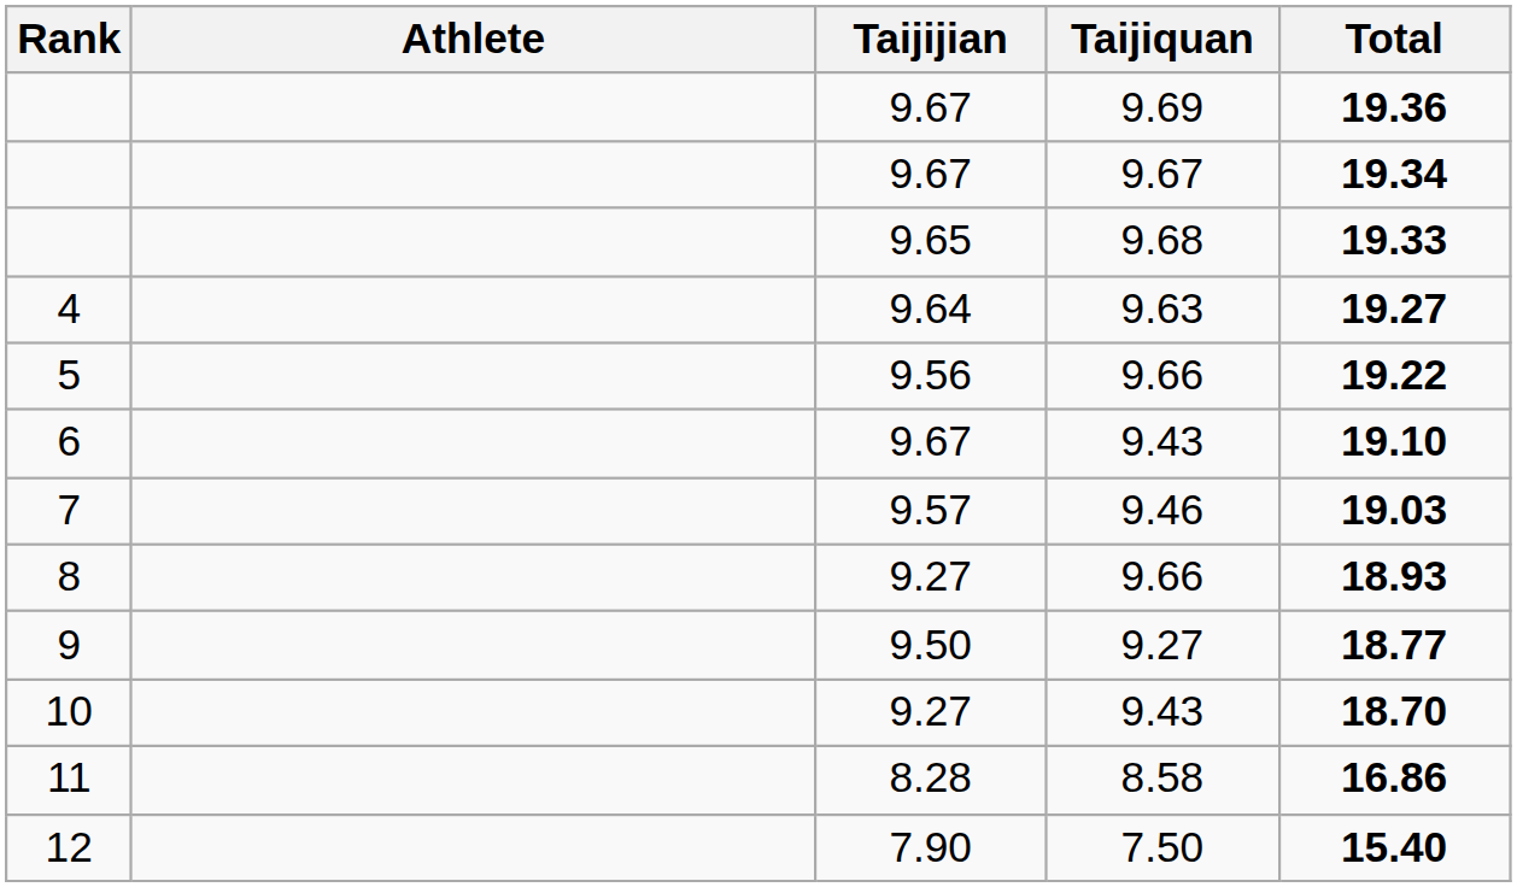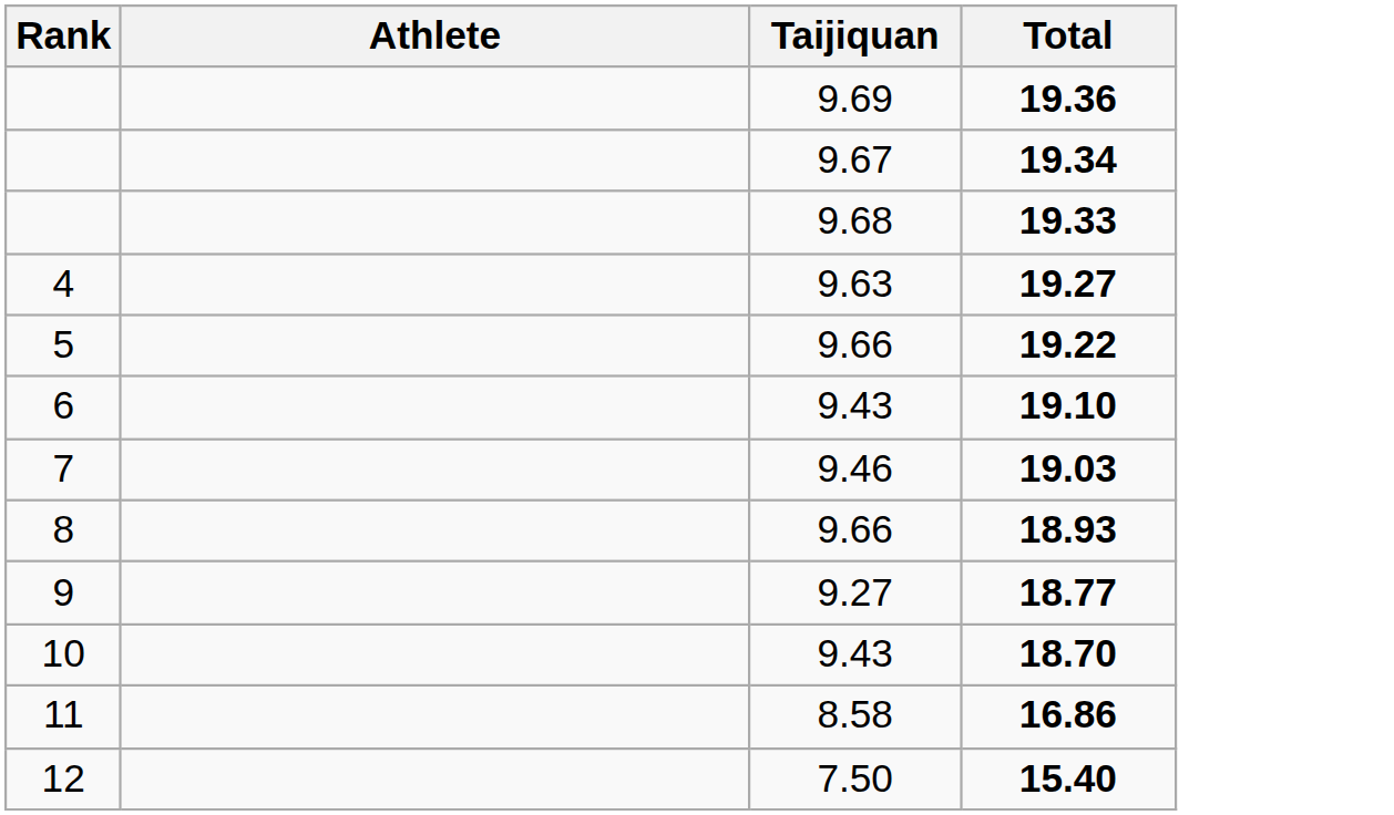- column: Taijijian | 9.67 | 9.67 | 9.65 | 9.64 | 9.56 | 9.67 | 9.57 | 9.27 | 9.50 | 9.27 | 8.28 | 7.90
